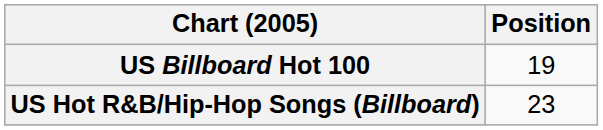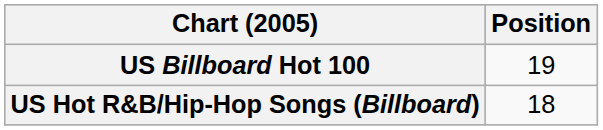US Hot R&B/Hip-Hop Songs (Billboard) | Position: 23 -> 18
